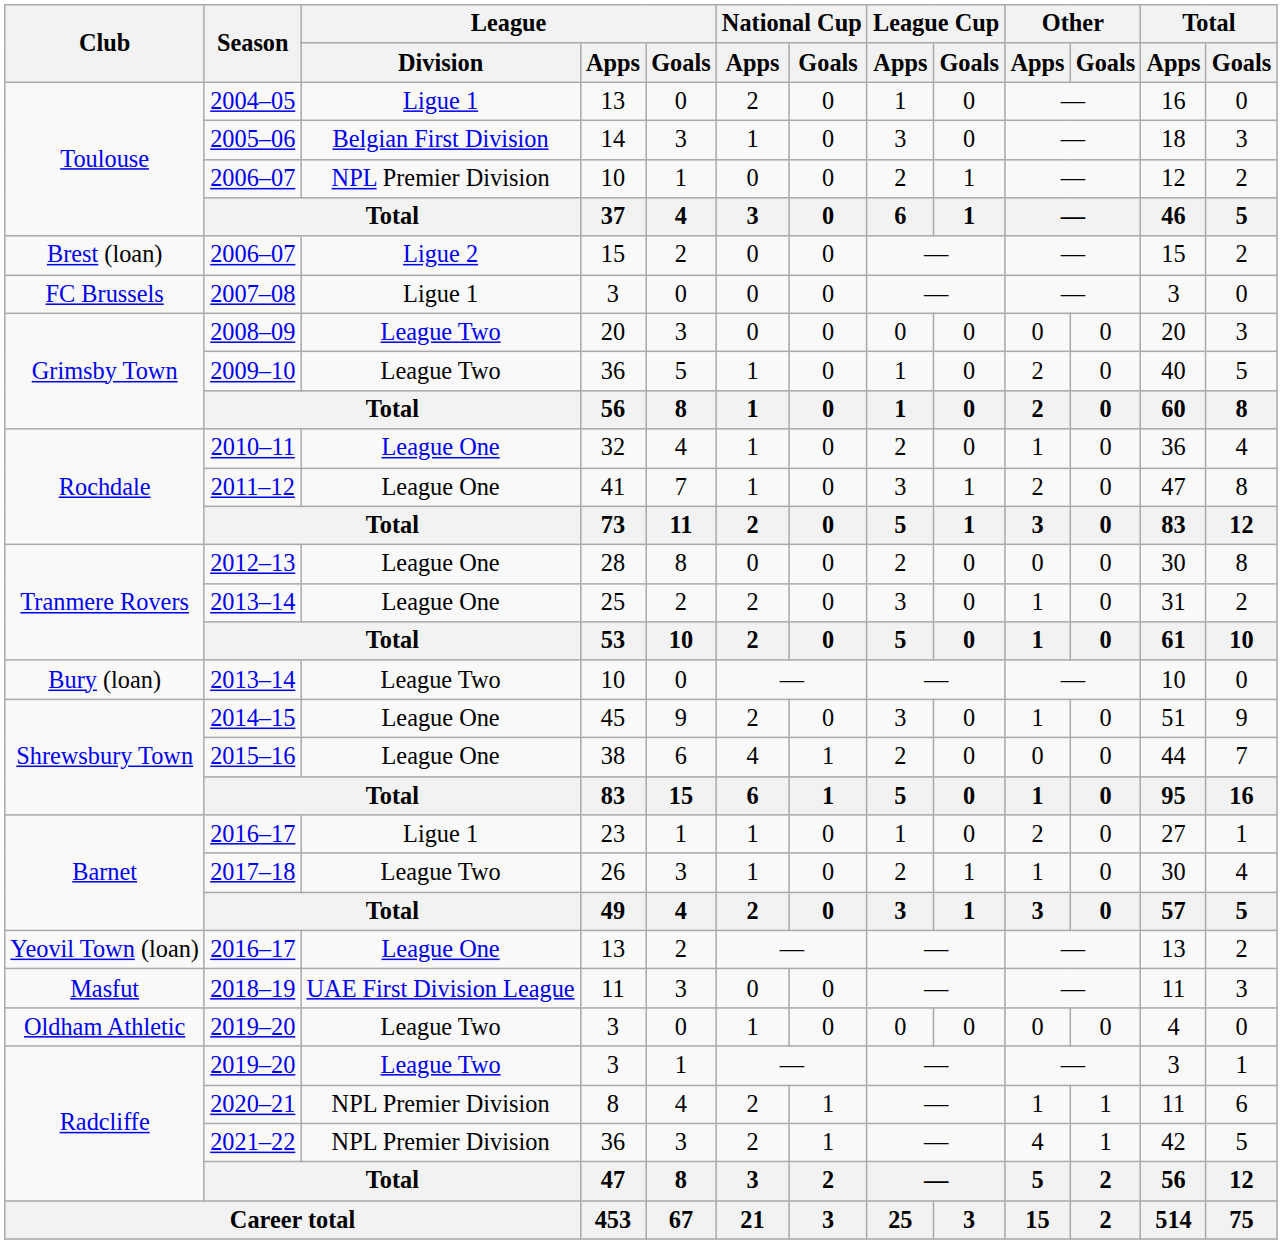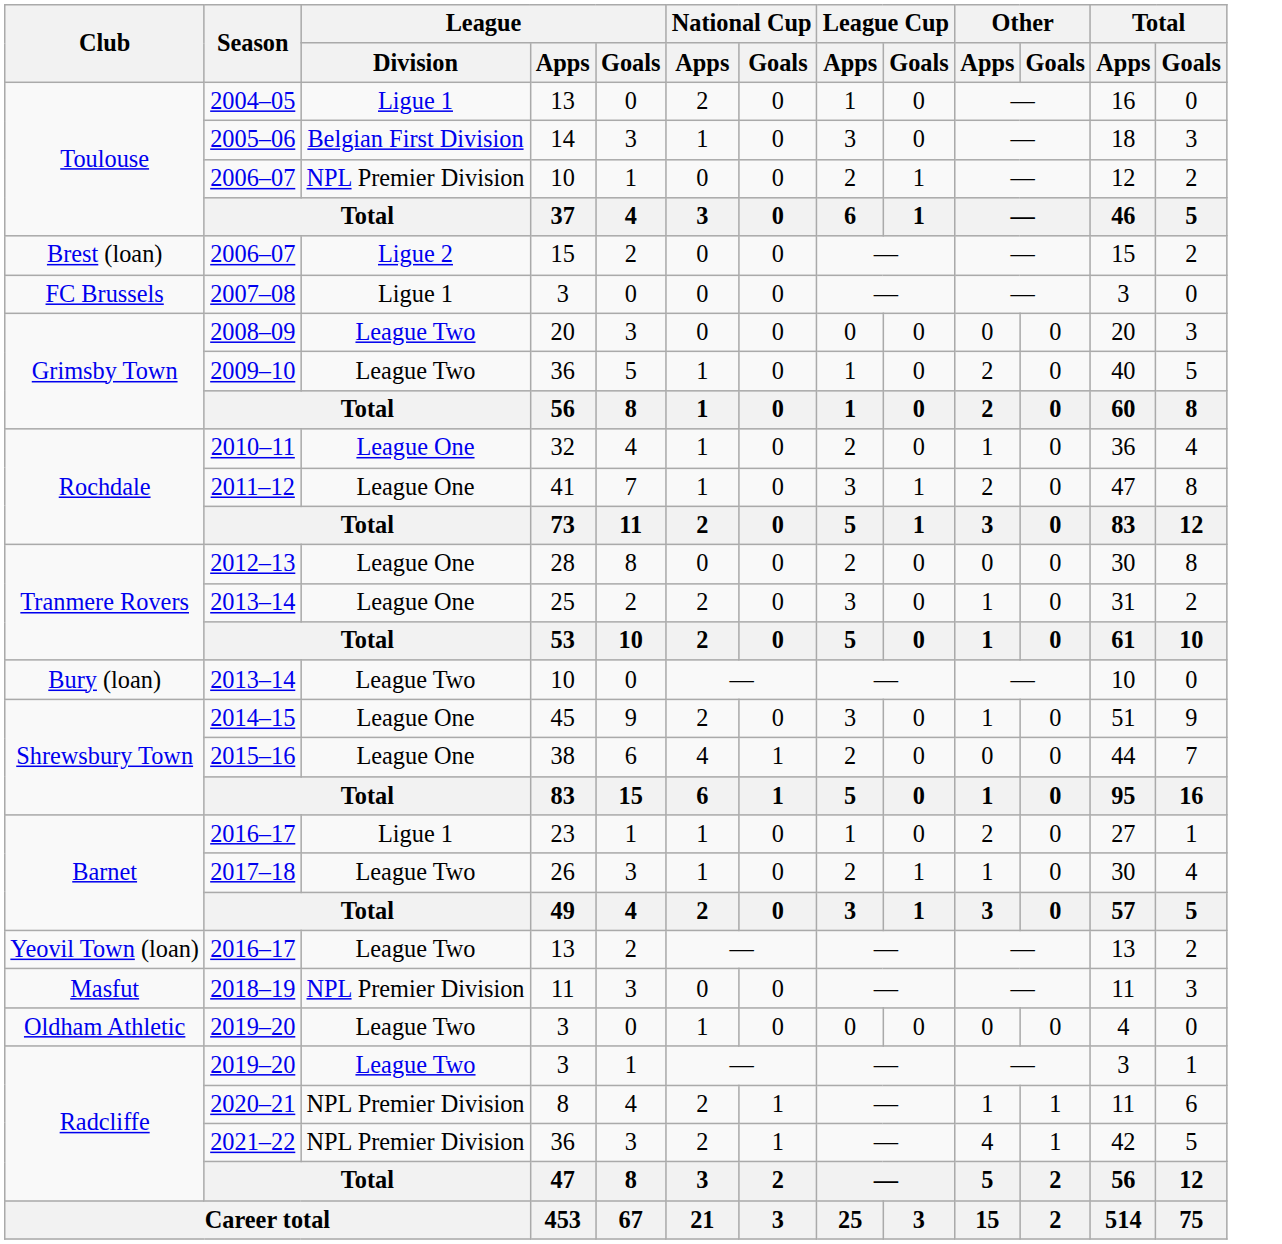Yeovil Town (loan) / 2016–17 | League / Division: League One -> League Two
2018–19 | League / Division: UAE First Division League -> NPL Premier Division
